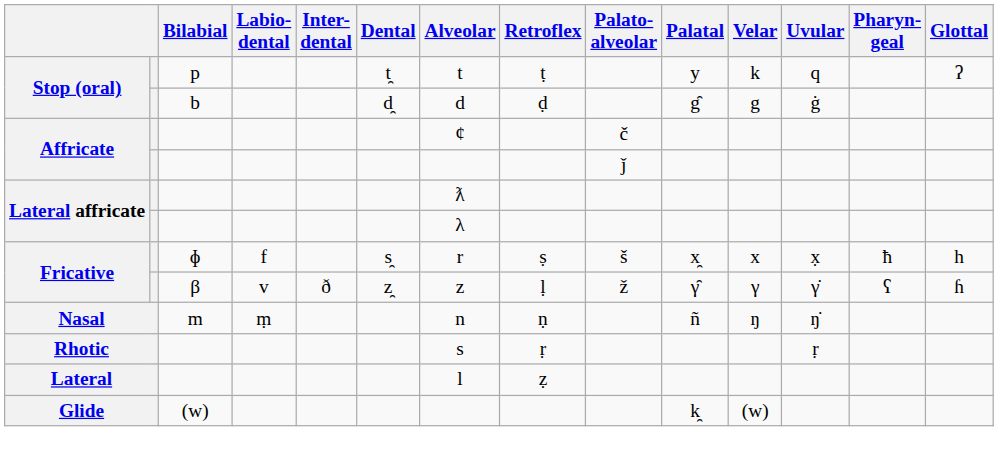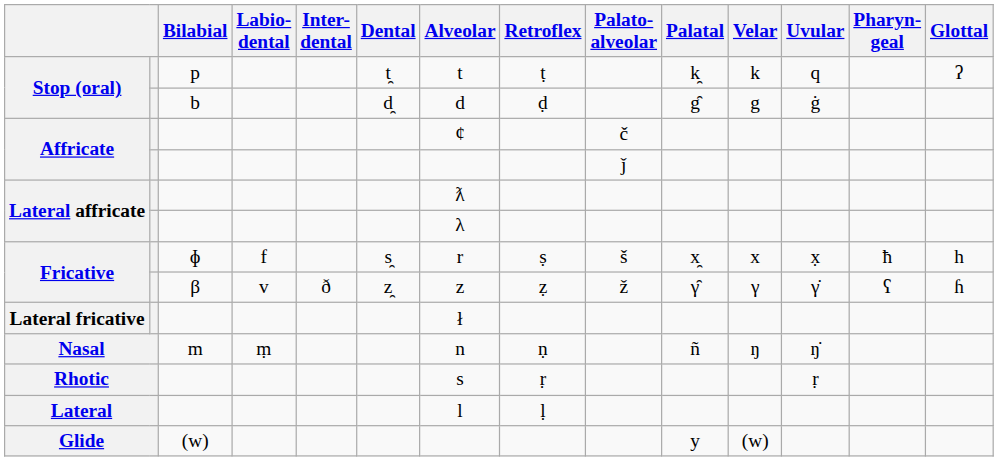Stop (oral) / p | Palatal: y -> k̯
Fricative / β | Retroflex: ḷ -> ẓ
+ row: Lateral fricative | ł
Lateral | Retroflex: ẓ -> ḷ
Glide | Palatal: k̯ -> y
